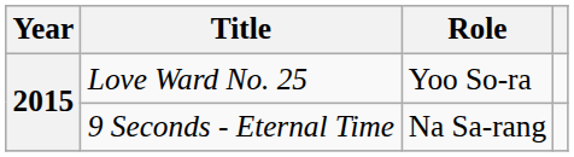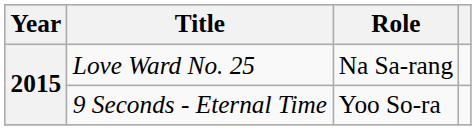Love Ward No. 25 | Role: Yoo So-ra -> Na Sa-rang
9 Seconds - Eternal Time | Role: Na Sa-rang -> Yoo So-ra
